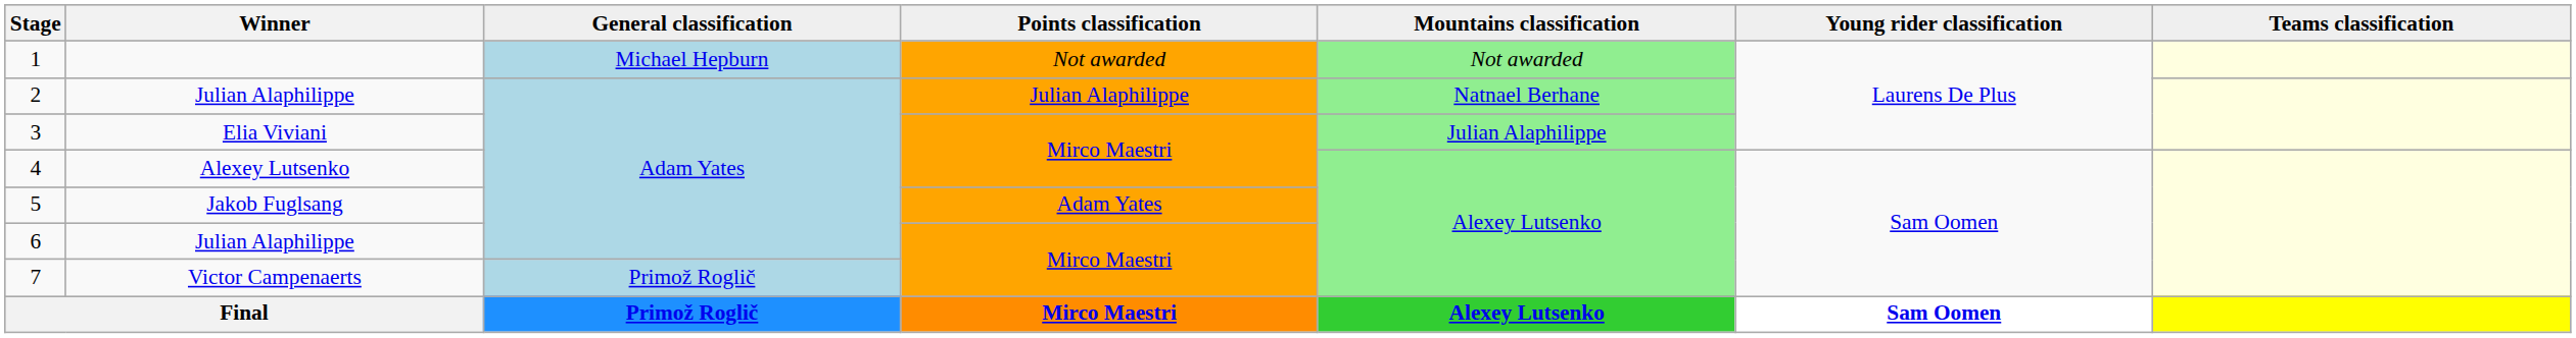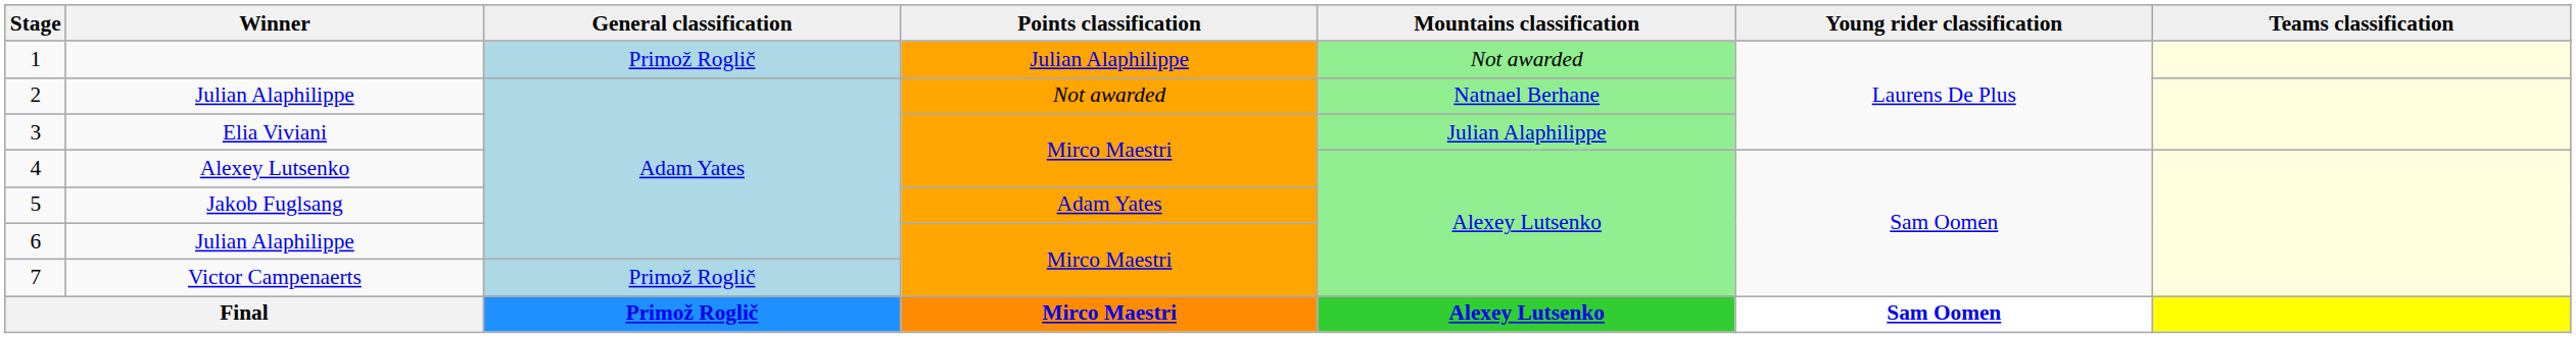1 | General classification: Michael Hepburn -> Primož Roglič
1 | Points classification: Not awarded -> Julian Alaphilippe
2 | Points classification: Julian Alaphilippe -> Not awarded
